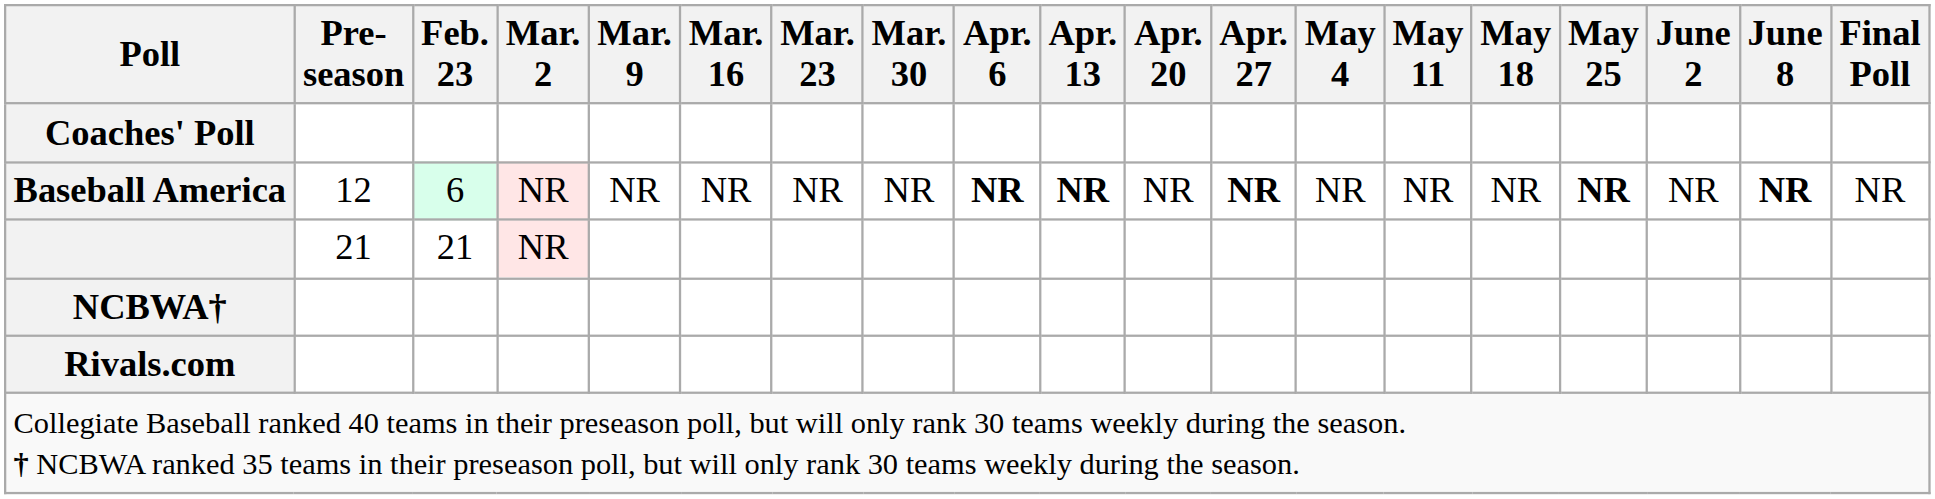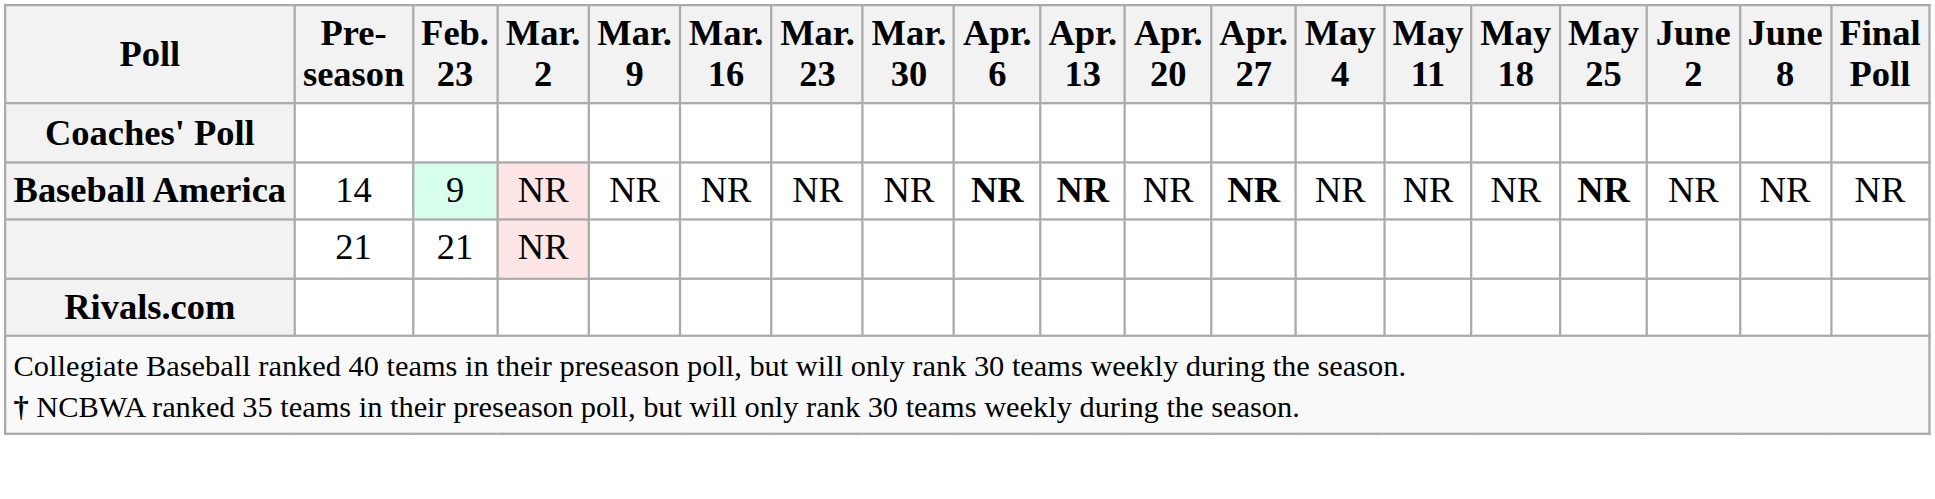Baseball America | Pre- season: 12 -> 14
Baseball America | Feb. 23: 6 -> 9
Baseball America | June 8: bold -> normal
- row: NCBWA†
